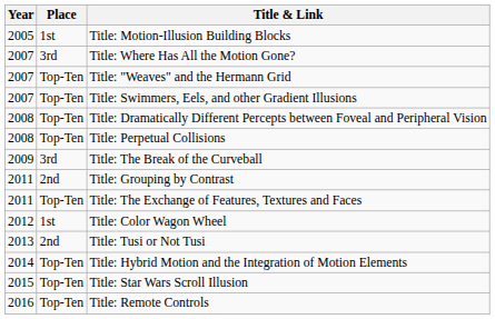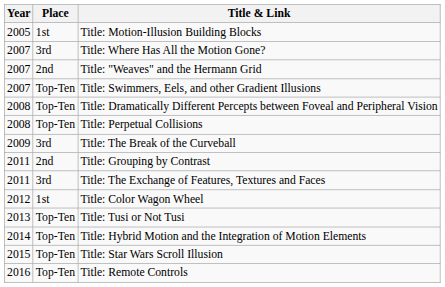Title: "Weaves" and the Hermann Grid | Place: Top-Ten -> 2nd
Title: The Exchange of Features, Textures and Faces | Place: Top-Ten -> 3rd
Title: Tusi or Not Tusi | Place: 2nd -> Top-Ten
